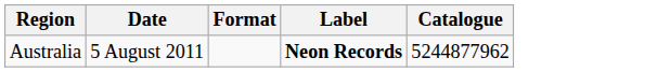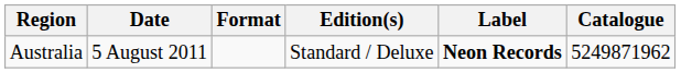+ column: Edition(s) | Standard / Deluxe
Australia | Catalogue: 5244877962 -> 5249871962
